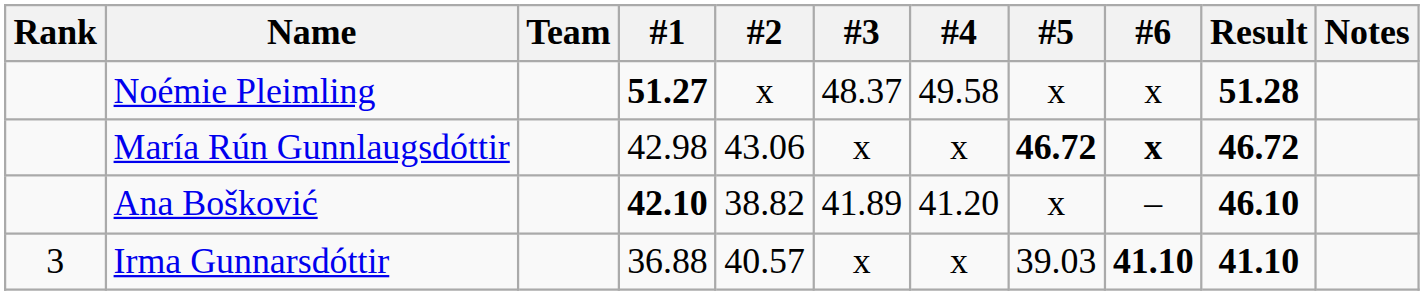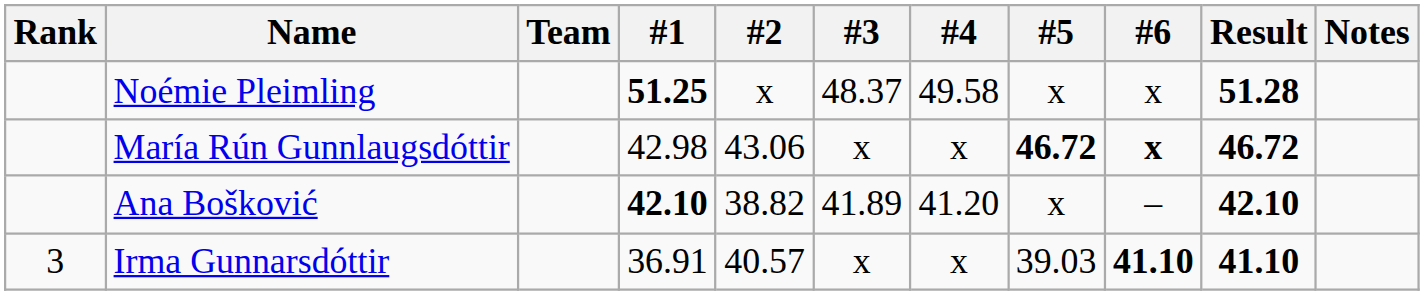Noémie Pleimling | #1: 51.27 -> 51.25
Ana Bošković | Result: 46.10 -> 42.10
Irma Gunnarsdóttir | #1: 36.88 -> 36.91
